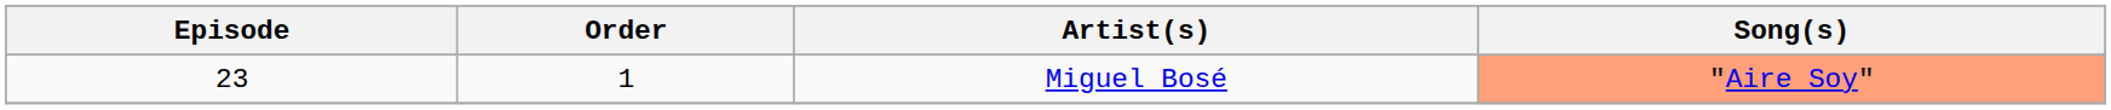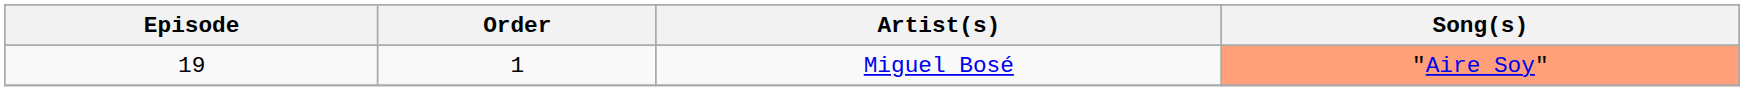Miguel Bosé | Episode: 23 -> 19
